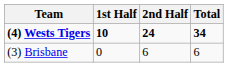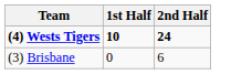- column: Total | 34 | 6
